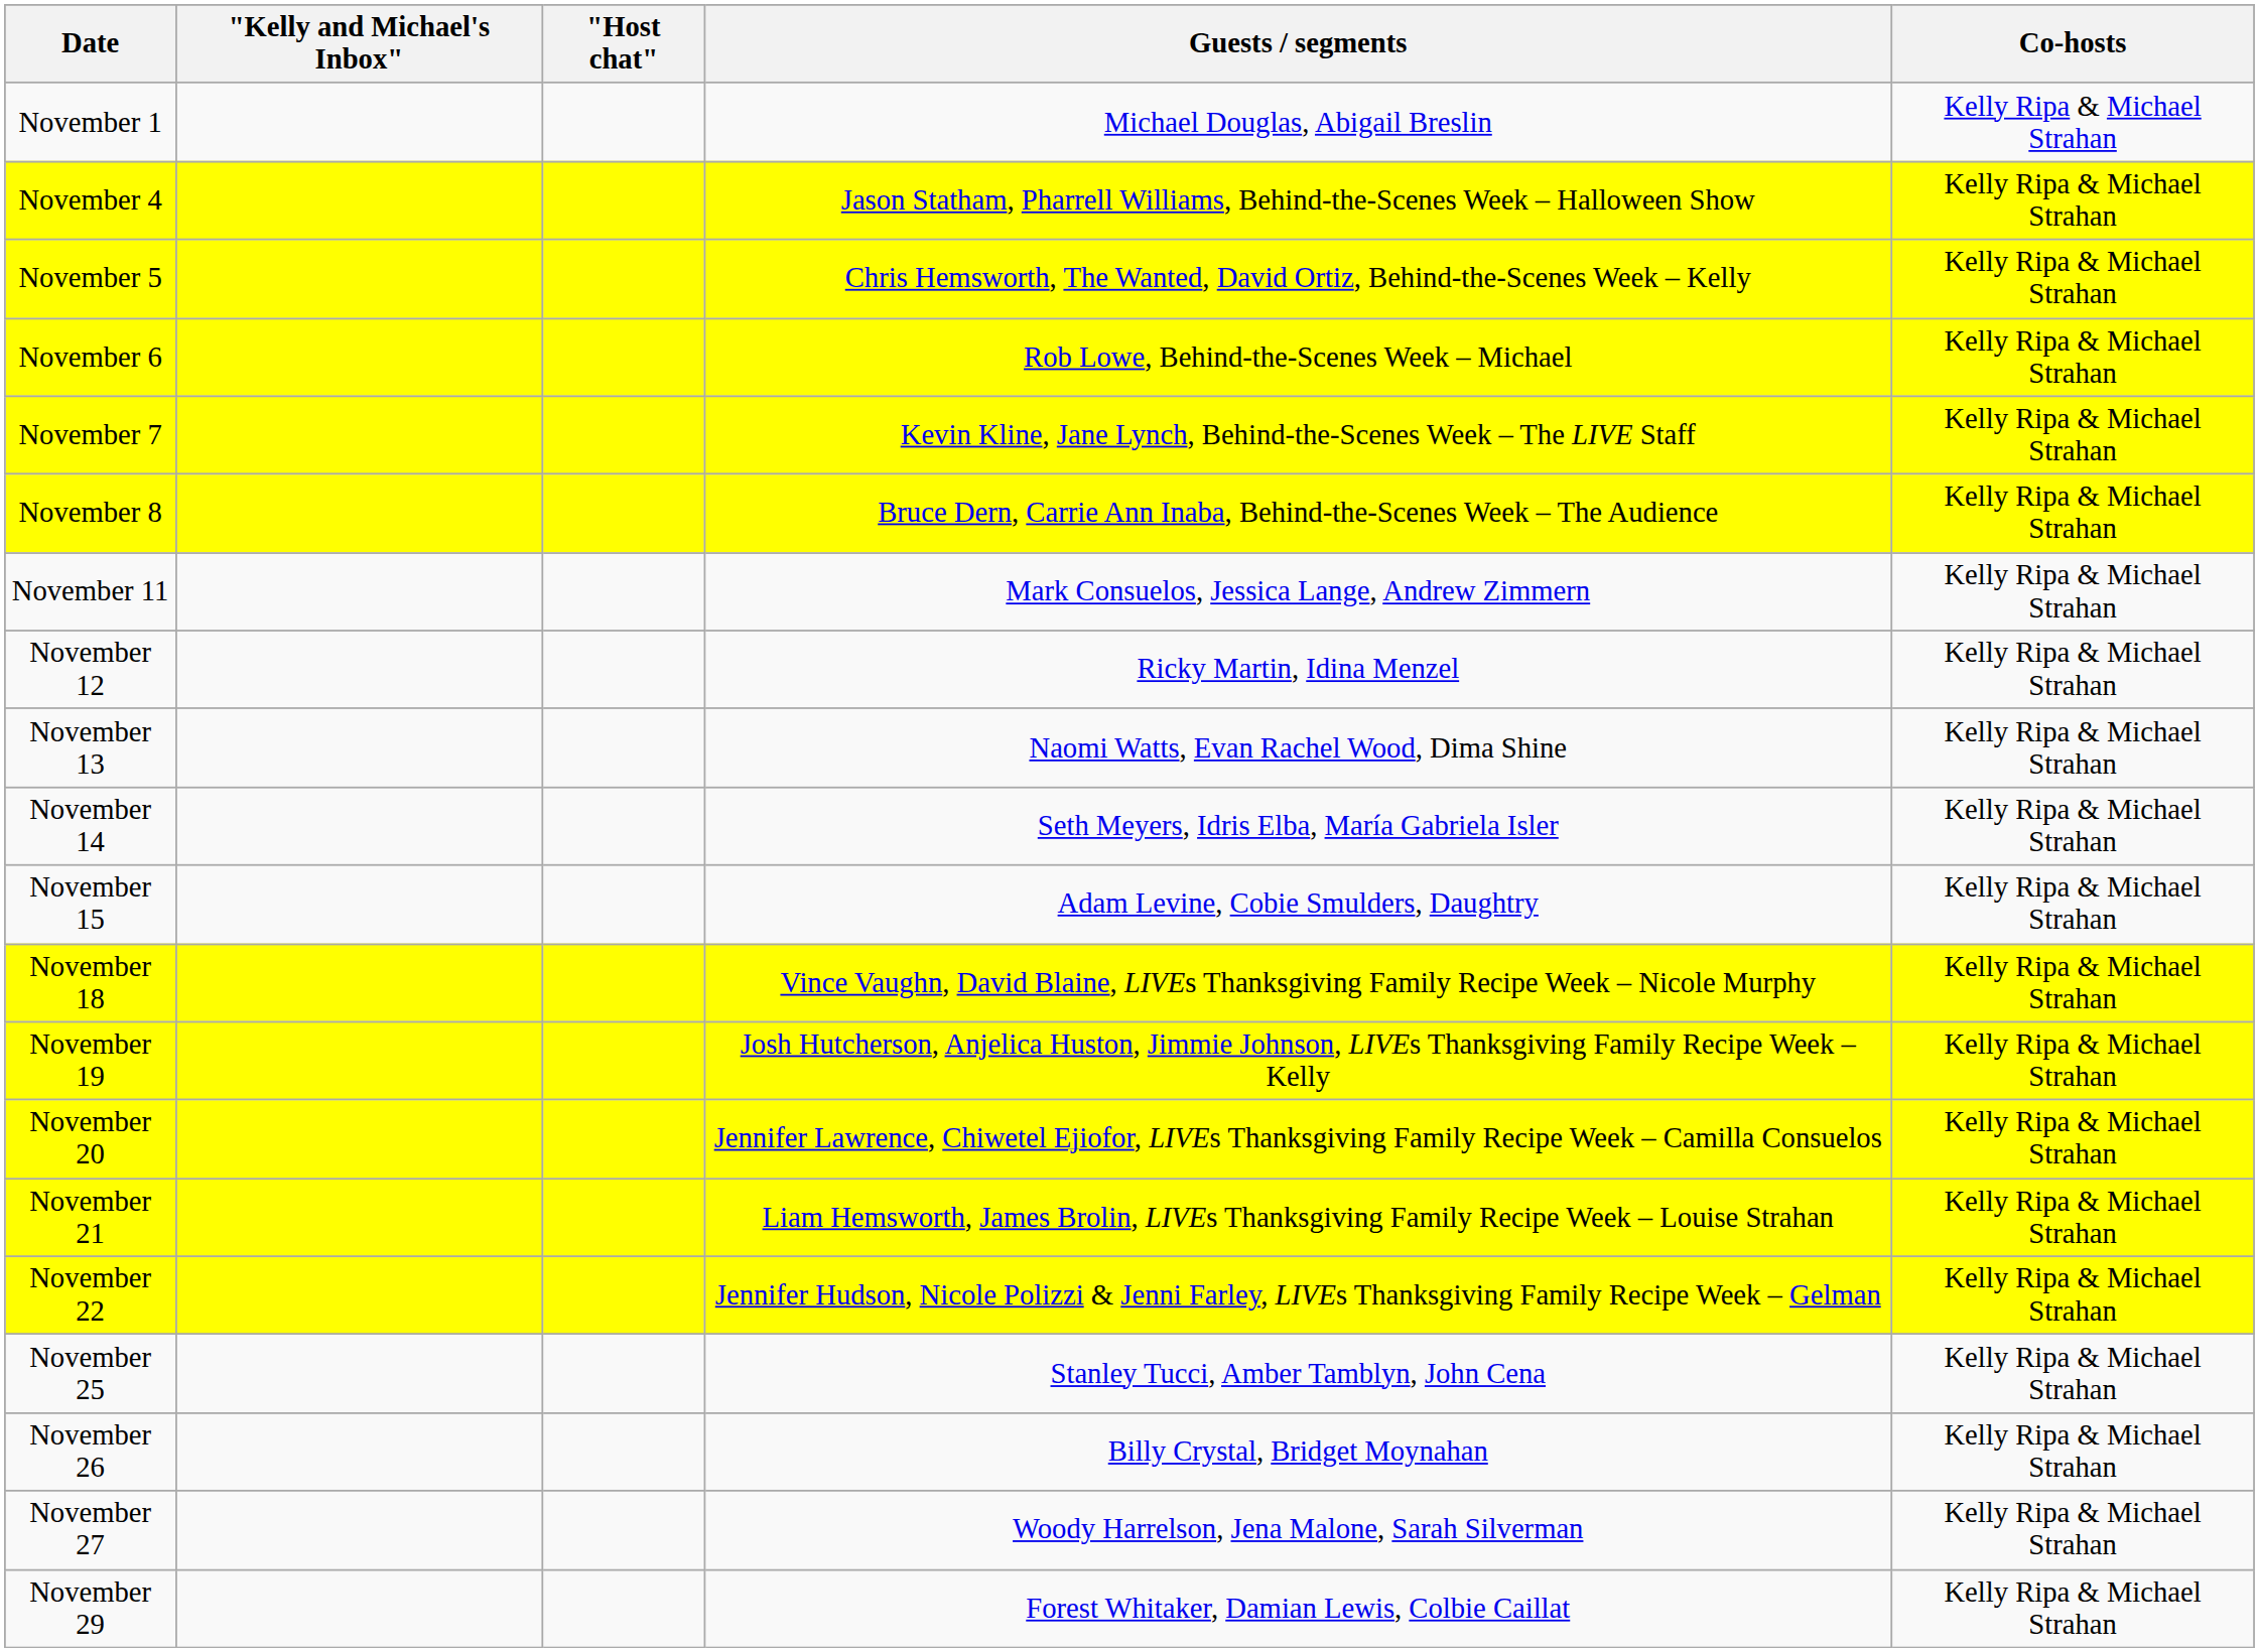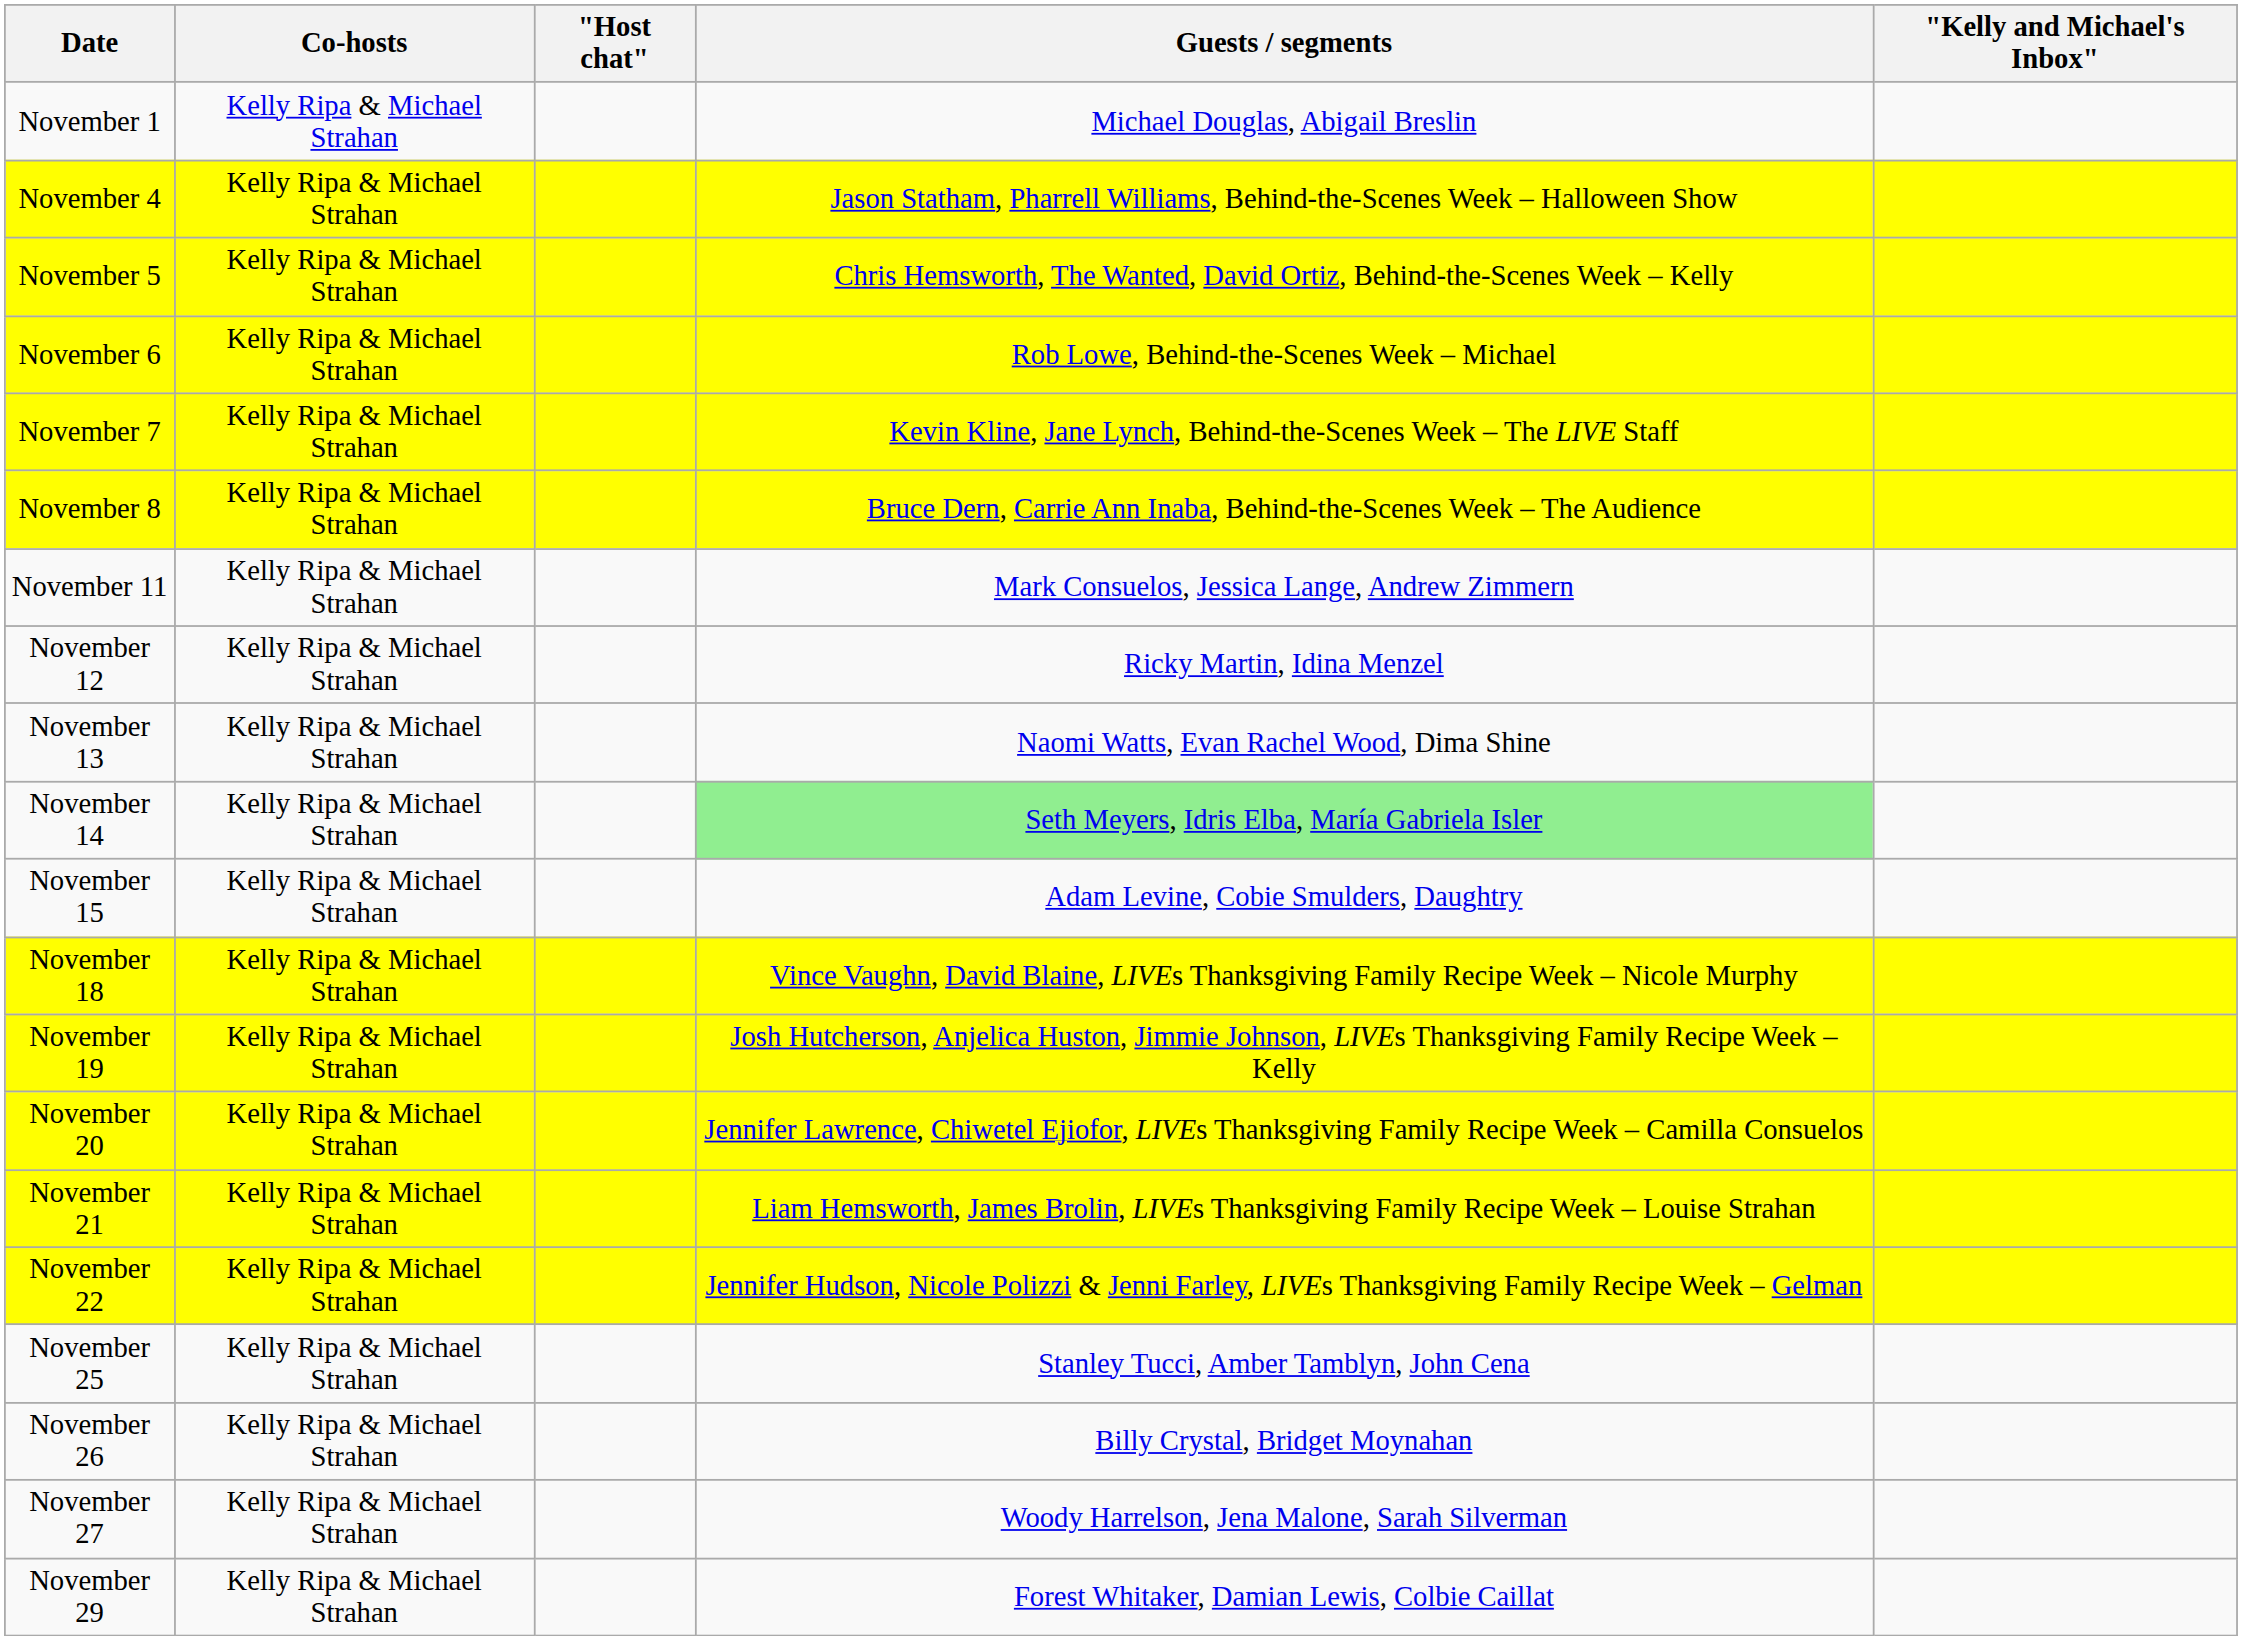columns swapped: Co-hosts <-> "Kelly and Michael's Inbox"
November 14 | Guests / segments: no background -> lightgreen background
